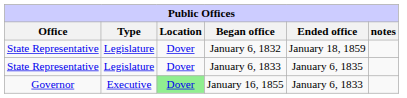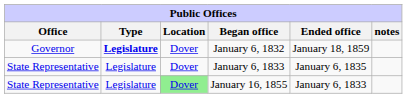January 6, 1832 | Office: State Representative -> Governor
January 6, 1832 | Type: normal -> bold
January 16, 1855 | Office: Governor -> State Representative
January 16, 1855 | Type: Executive -> Legislature
